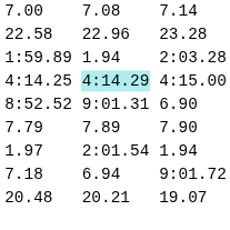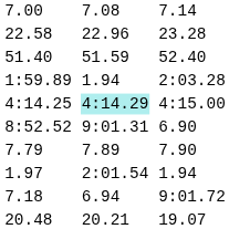+ row: 51.40 | 51.59 | 52.40
